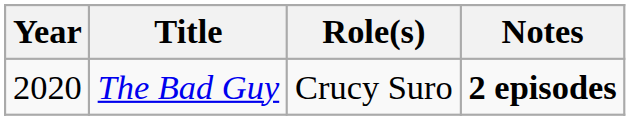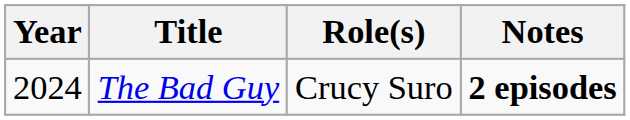The Bad Guy | Year: 2020 -> 2024
